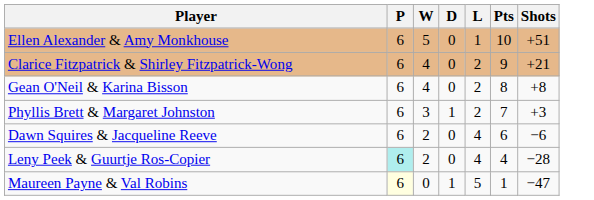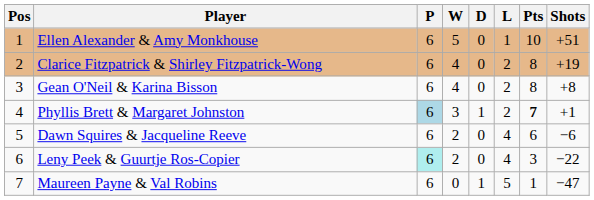+ column: Pos | 1 | 2 | 3 | 4 | 5 | 6 | 7
Clarice Fitzpatrick & Shirley Fitzpatrick-Wong | Pts: 9 -> 8
Clarice Fitzpatrick & Shirley Fitzpatrick-Wong | Shots: +21 -> +19
Phyllis Brett & Margaret Johnston | P: no background -> lightblue background
Phyllis Brett & Margaret Johnston | Pts: normal -> bold
Phyllis Brett & Margaret Johnston | Shots: +3 -> +1
Leny Peek & Guurtje Ros-Copier | Pts: 4 -> 3
Leny Peek & Guurtje Ros-Copier | Shots: −28 -> −22
Maureen Payne & Val Robins | P: lightyellow background -> no background
